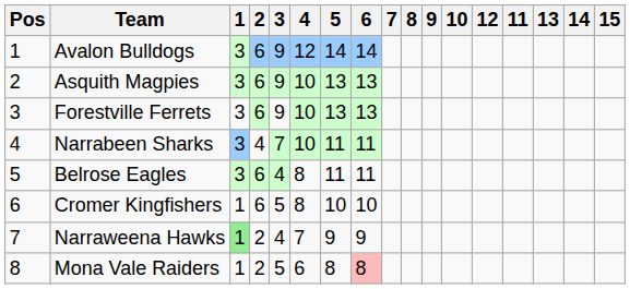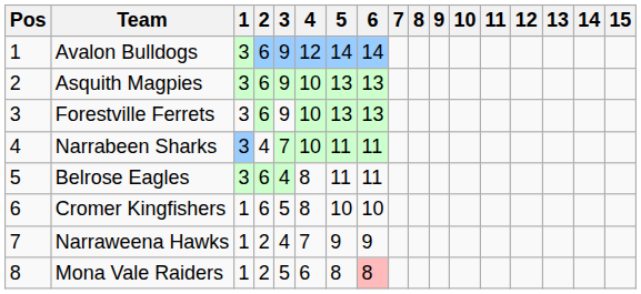columns swapped: 11 <-> 12
Narraweena Hawks | 1: lightgreen background -> no background
